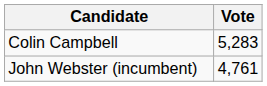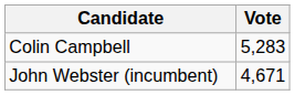John Webster (incumbent) | Vote: 4,761 -> 4,671
